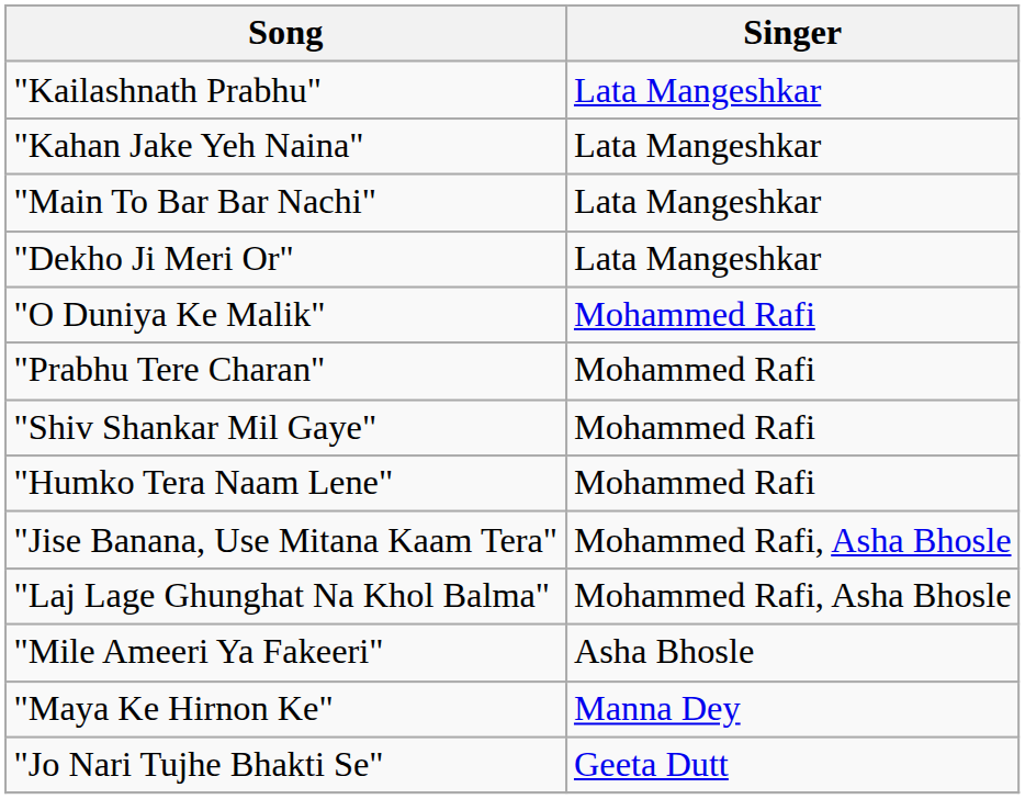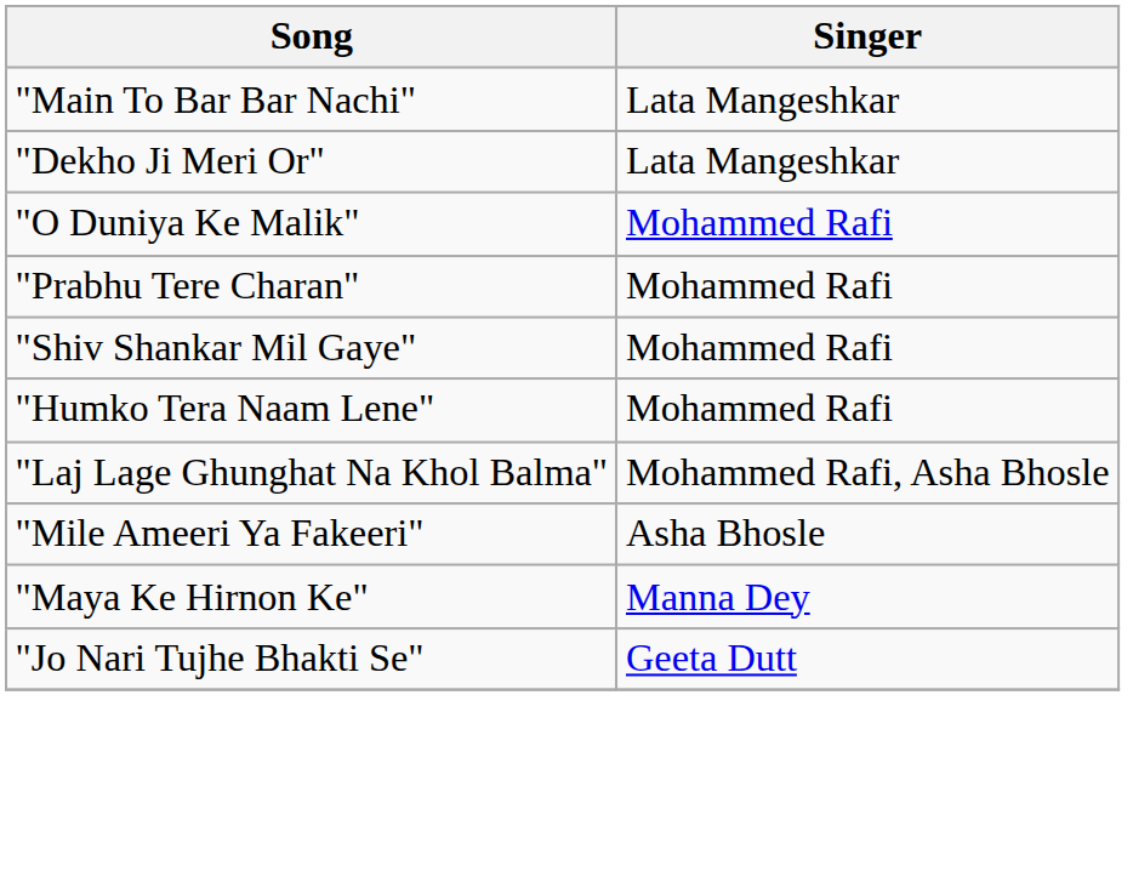- row: "Kailashnath Prabhu" | Lata Mangeshkar
- row: "Kahan Jake Yeh Naina" | Lata Mangeshkar
- row: "Jise Banana, Use Mitana Kaam Tera" | Mohammed Rafi, Asha Bhosle
